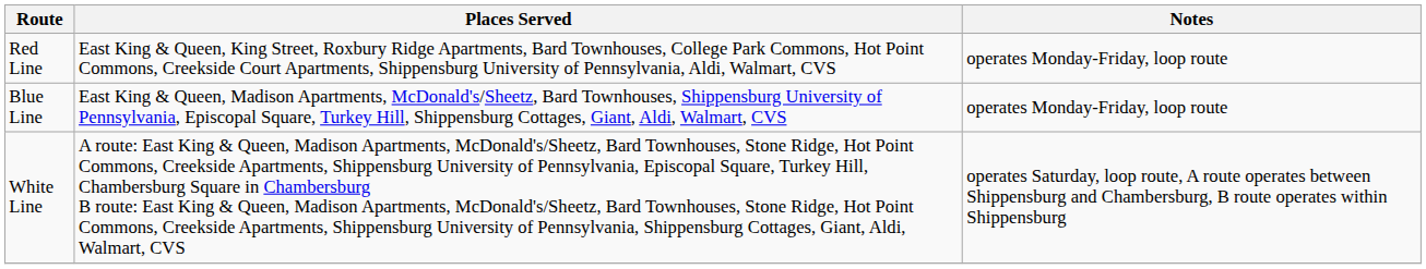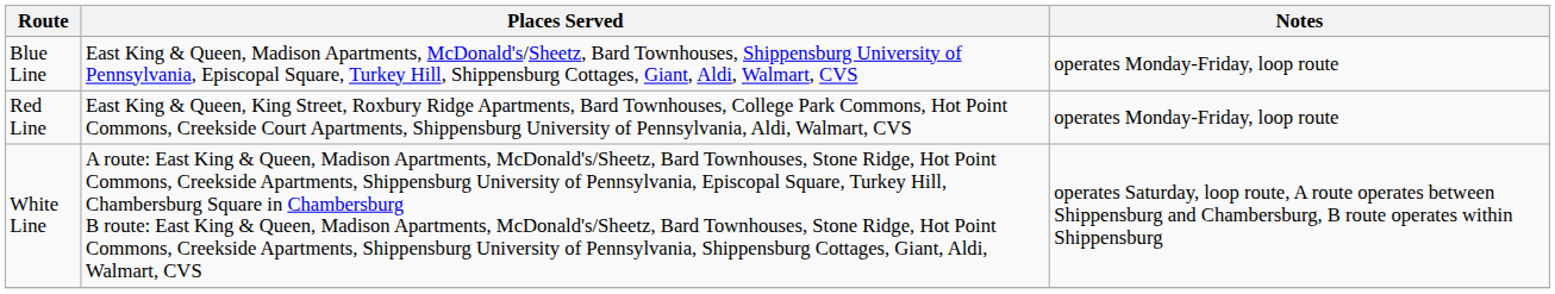rows swapped: Blue Line <-> Red Line
